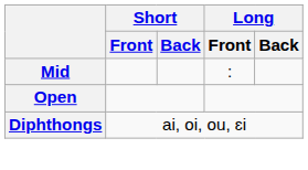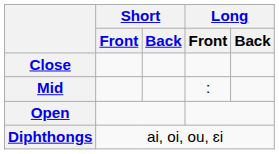+ row: Close
